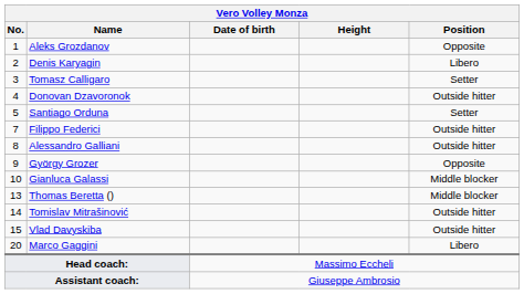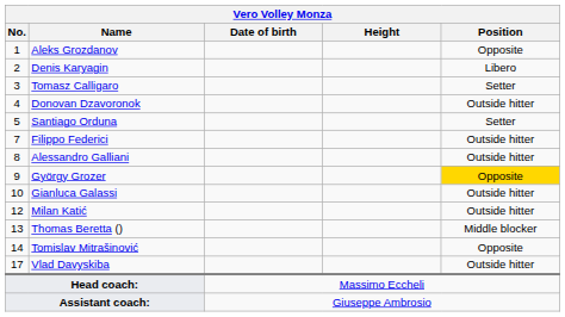György Grozer | Position: no background -> gold background
Gianluca Galassi | Position: Middle blocker -> Outside hitter
+ row: 12 | Milan Katić | Outside hitter
Tomislav Mitrašinović | Position: Outside hitter -> Opposite
Vlad Davyskiba | No.: 15 -> 17
- row: 20 | Marco Gaggini | Libero
